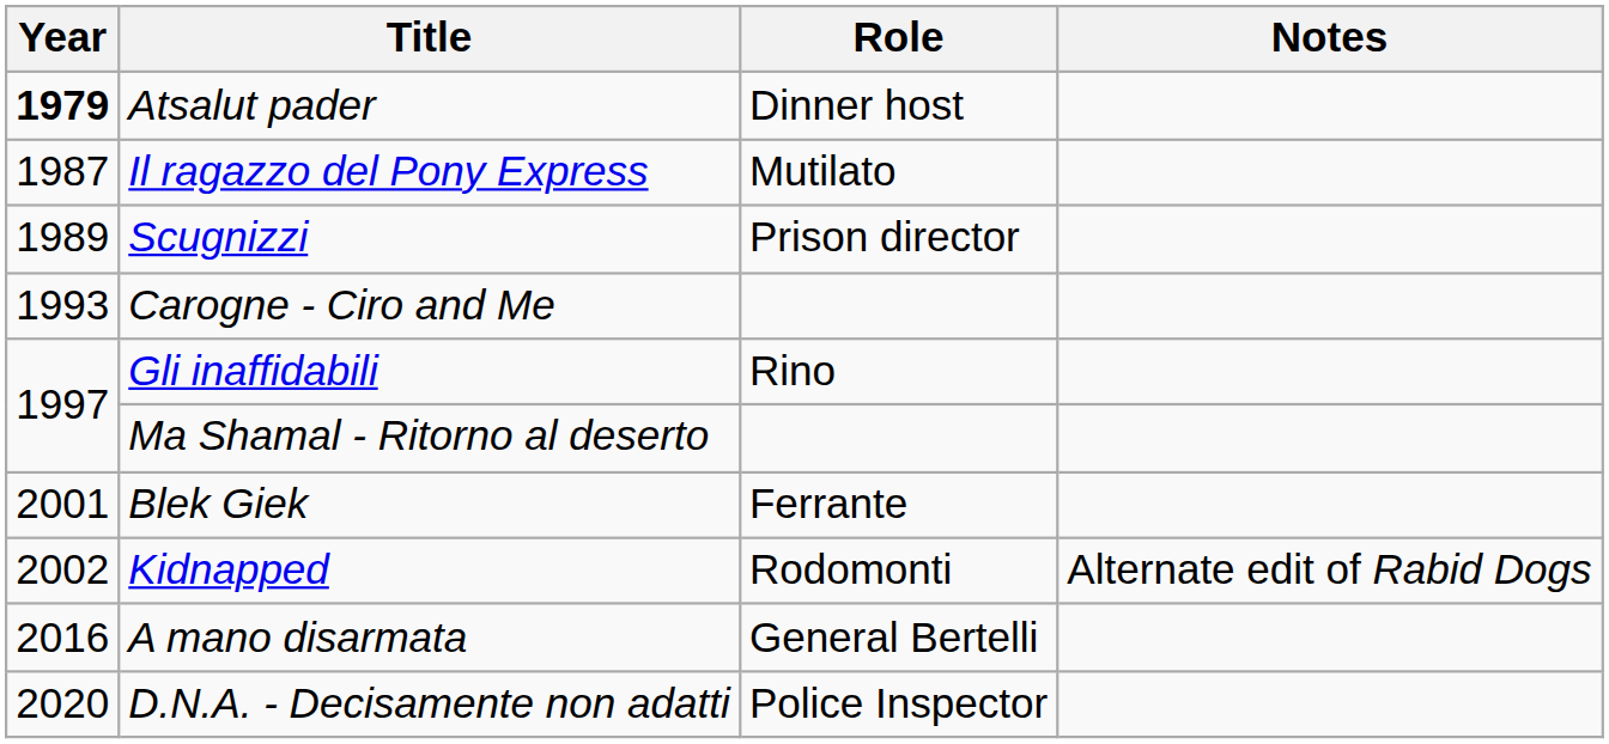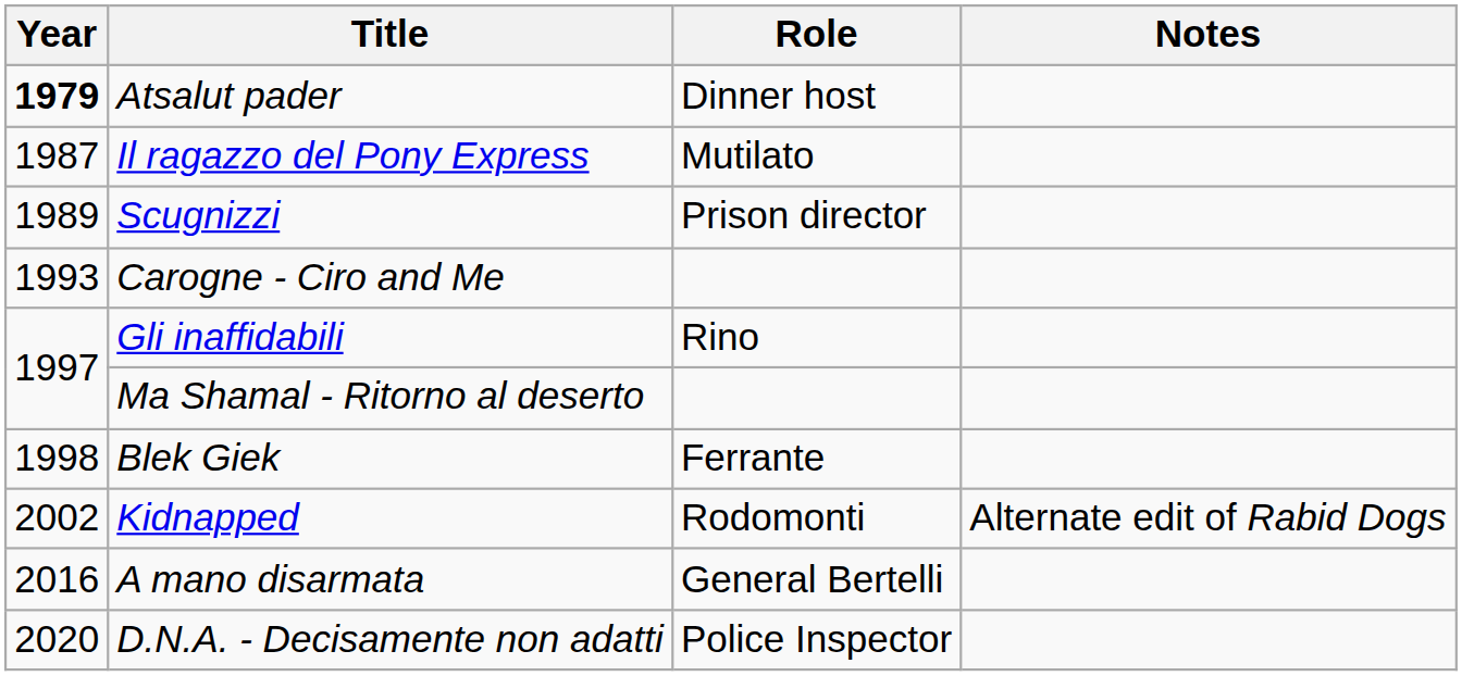Blek Giek | Year: 2001 -> 1998
